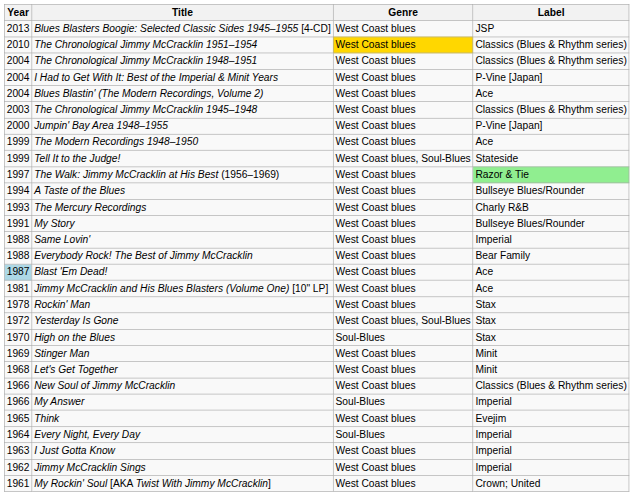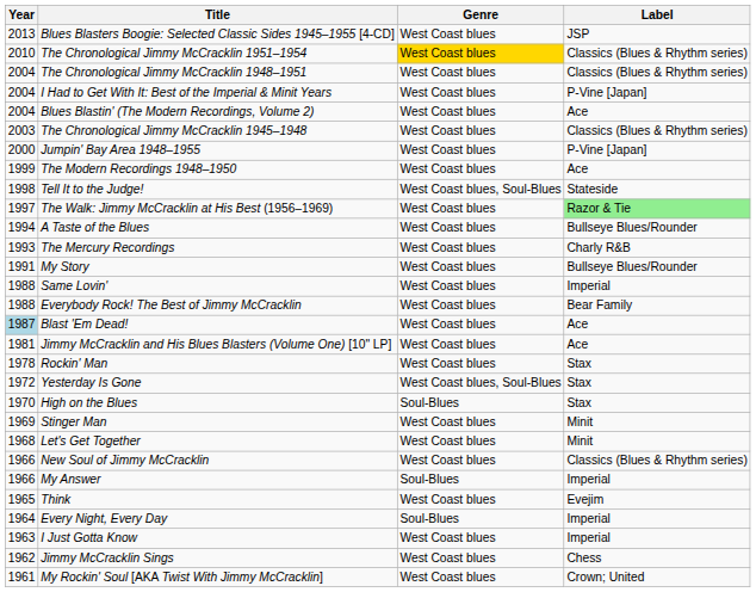Tell It to the Judge! | Year: 1999 -> 1998
Jimmy McCracklin Sings | Label: Imperial -> Chess
